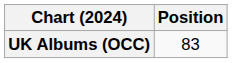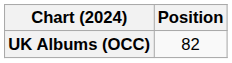UK Albums (OCC) | Position: 83 -> 82
